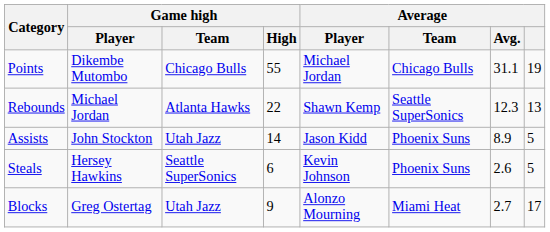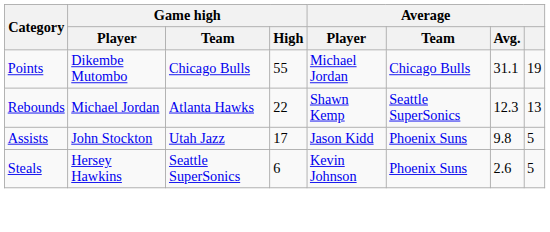Assists | Game high / High: 14 -> 17
Assists | Average / Avg.: 8.9 -> 9.8
- row: Blocks | Greg Ostertag | Utah Jazz | 9 | Alonzo Mourning | Miami Heat | 2.7 | 17
